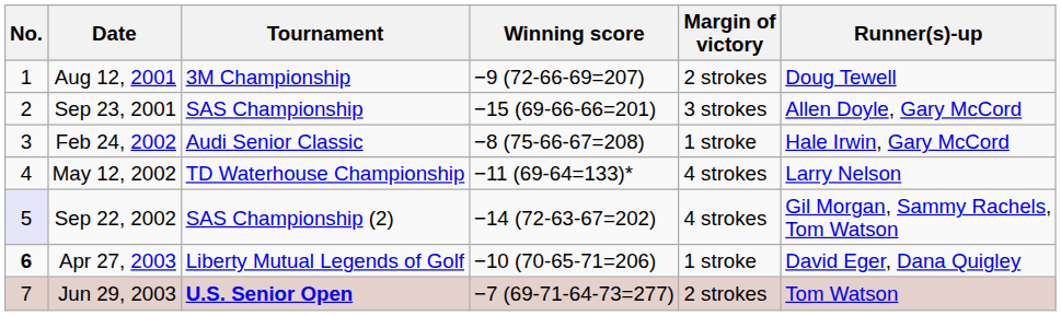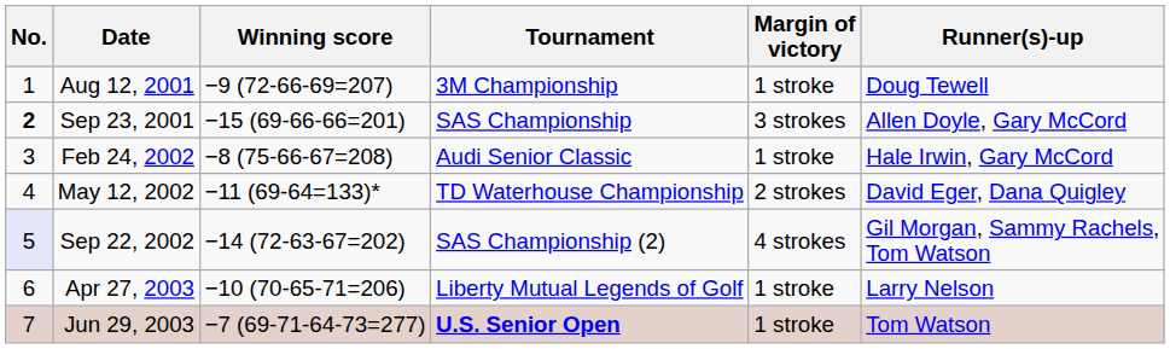columns swapped: Tournament <-> Winning score
Aug 12, 2001 | Margin of victory: 2 strokes -> 1 stroke
Sep 23, 2001 | No.: normal -> bold
May 12, 2002 | Margin of victory: 4 strokes -> 2 strokes
May 12, 2002 | Runner(s)-up: Larry Nelson -> David Eger, Dana Quigley
Apr 27, 2003 | No.: bold -> normal
Apr 27, 2003 | Runner(s)-up: David Eger, Dana Quigley -> Larry Nelson
Jun 29, 2003 | Margin of victory: 2 strokes -> 1 stroke
